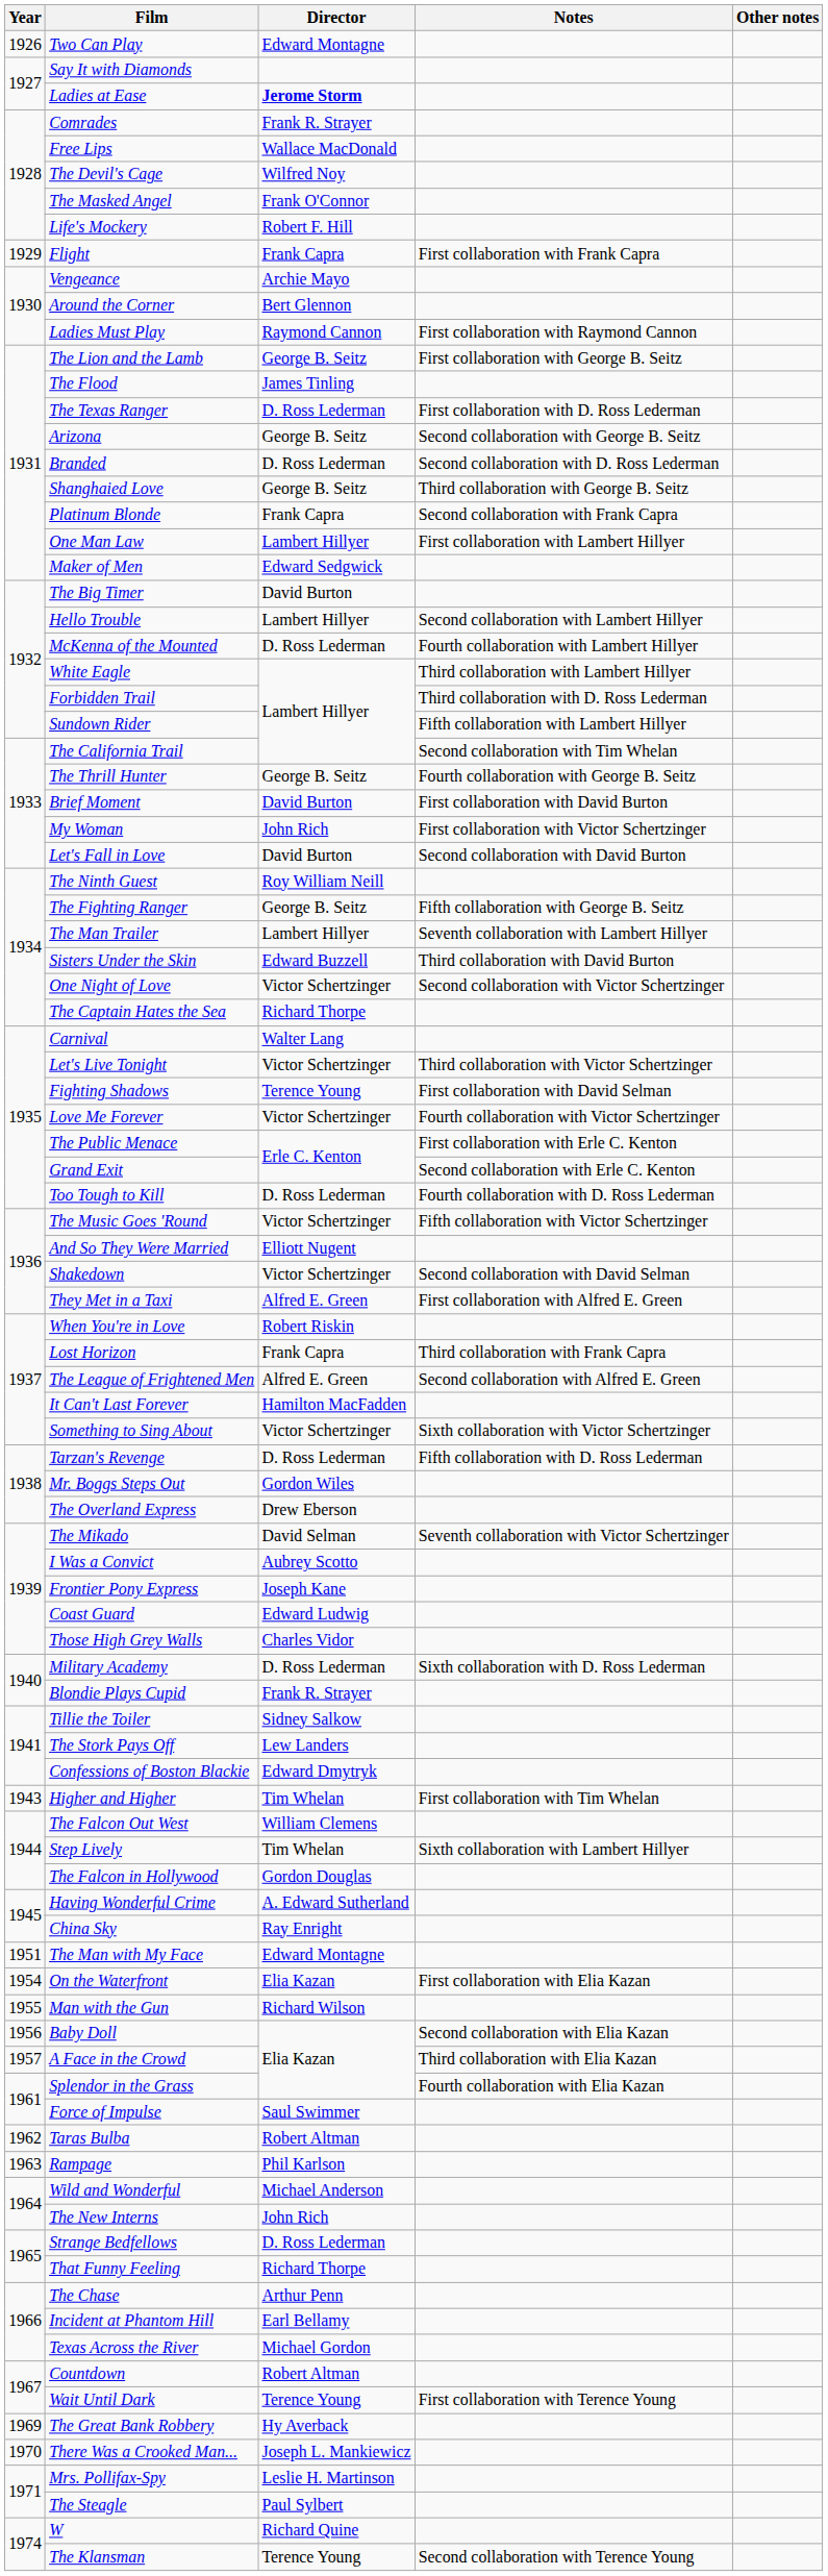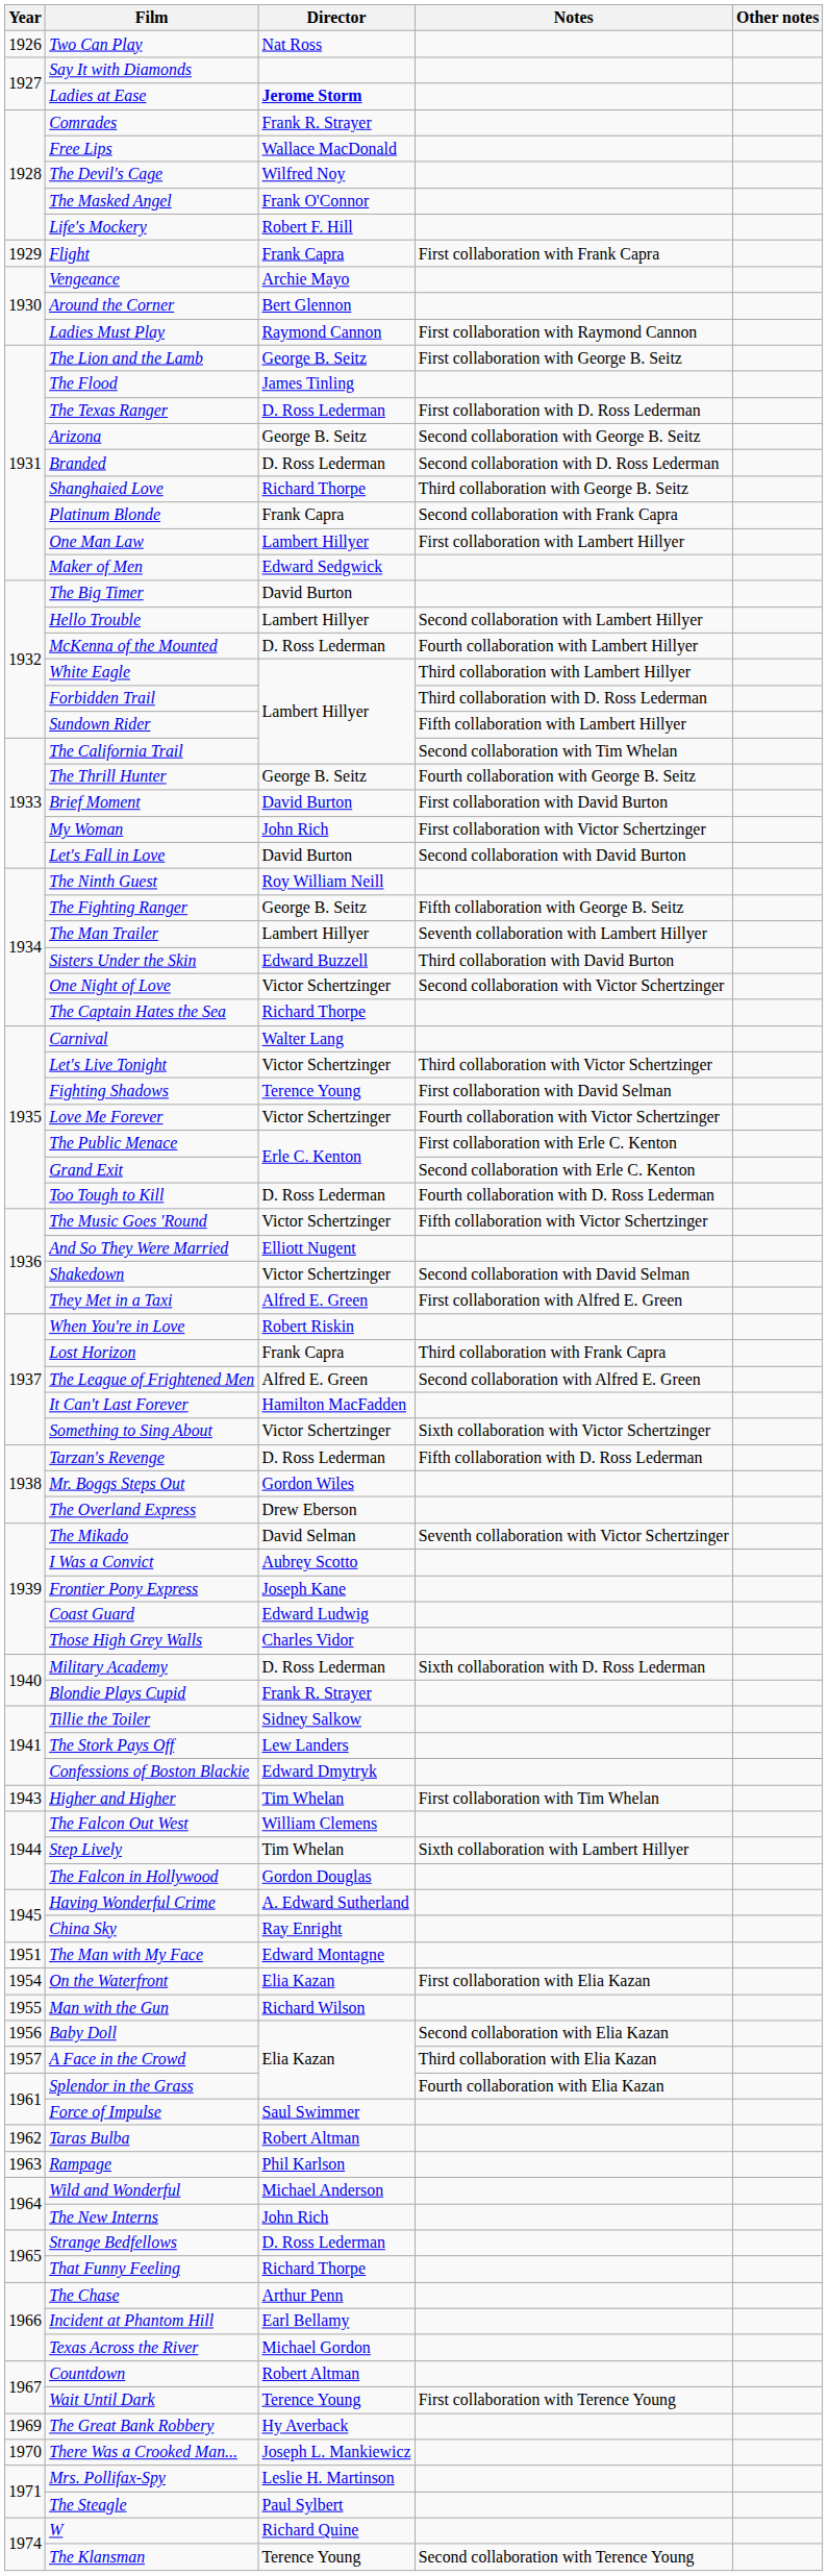Two Can Play | Director: Edward Montagne -> Nat Ross
Shanghaied Love | Director: George B. Seitz -> Richard Thorpe
